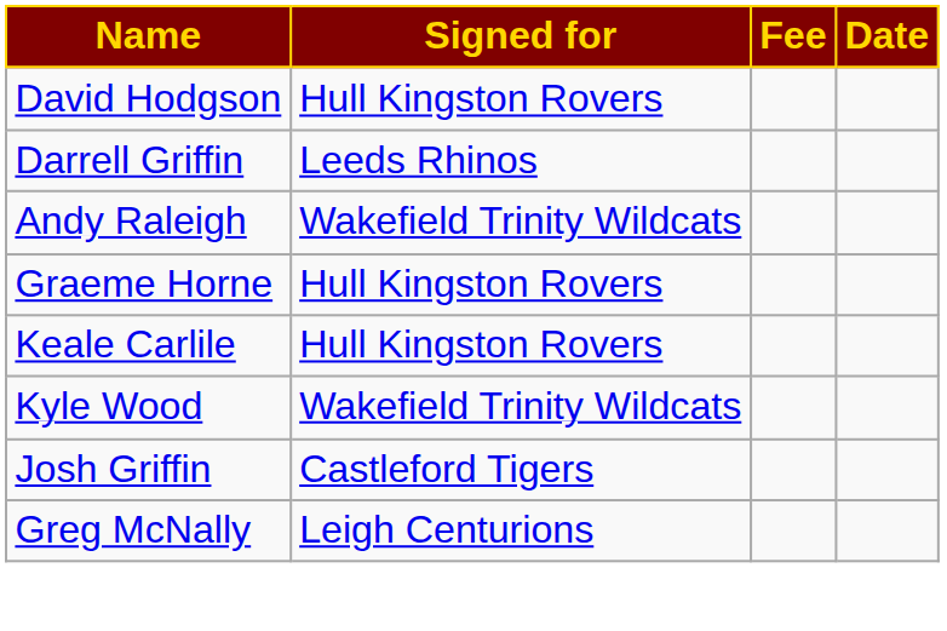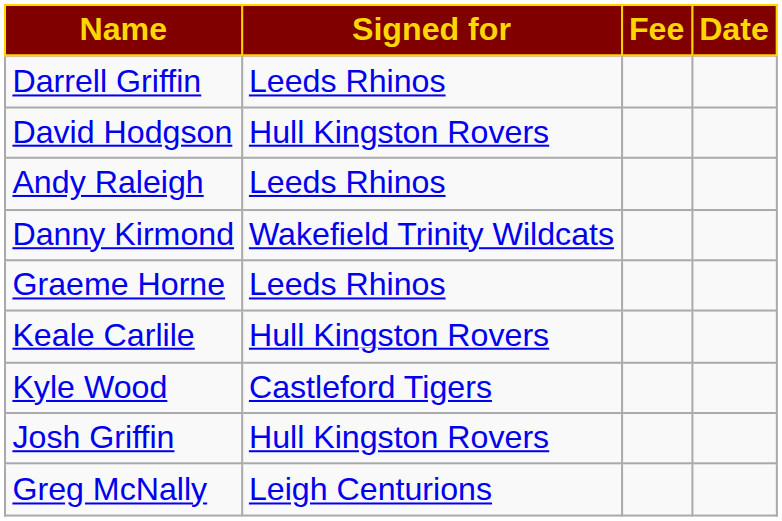rows swapped: David Hodgson <-> Darrell Griffin
Andy Raleigh | Signed for: Wakefield Trinity Wildcats -> Leeds Rhinos
+ row: Danny Kirmond | Wakefield Trinity Wildcats
Graeme Horne | Signed for: Hull Kingston Rovers -> Leeds Rhinos
Kyle Wood | Signed for: Wakefield Trinity Wildcats -> Castleford Tigers
Josh Griffin | Signed for: Castleford Tigers -> Hull Kingston Rovers
